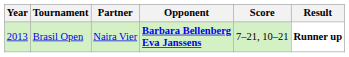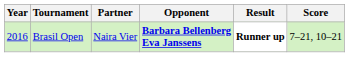columns swapped: Score <-> Result
Brasil Open | Year: 2013 -> 2016
